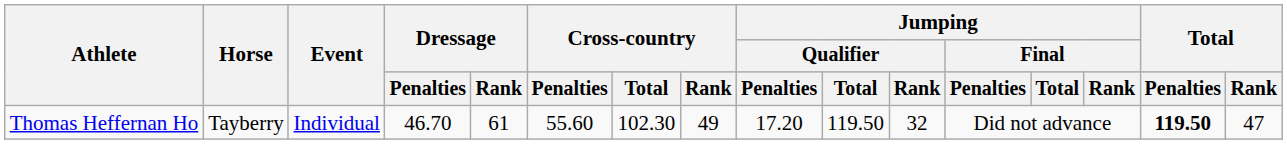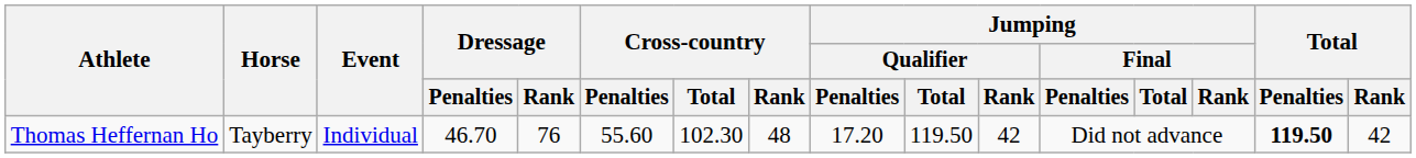Thomas Heffernan Ho | Dressage / Rank: 61 -> 76
Thomas Heffernan Ho | Cross-country / Rank: 49 -> 48
Thomas Heffernan Ho | Jumping / Qualifier / Rank: 32 -> 42
Thomas Heffernan Ho | Total / Rank: 47 -> 42
